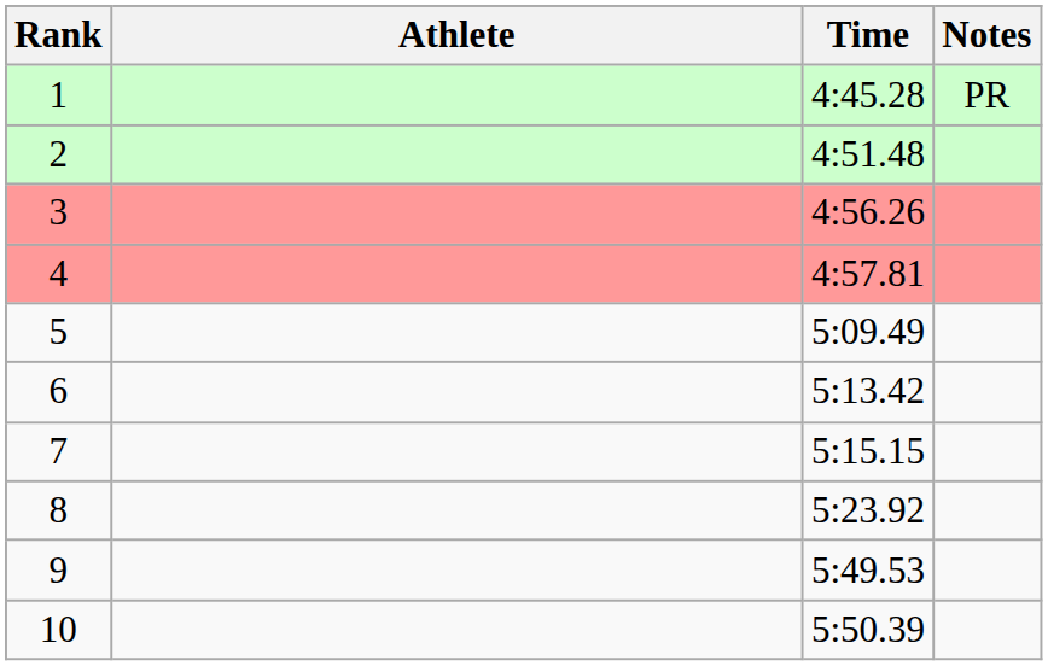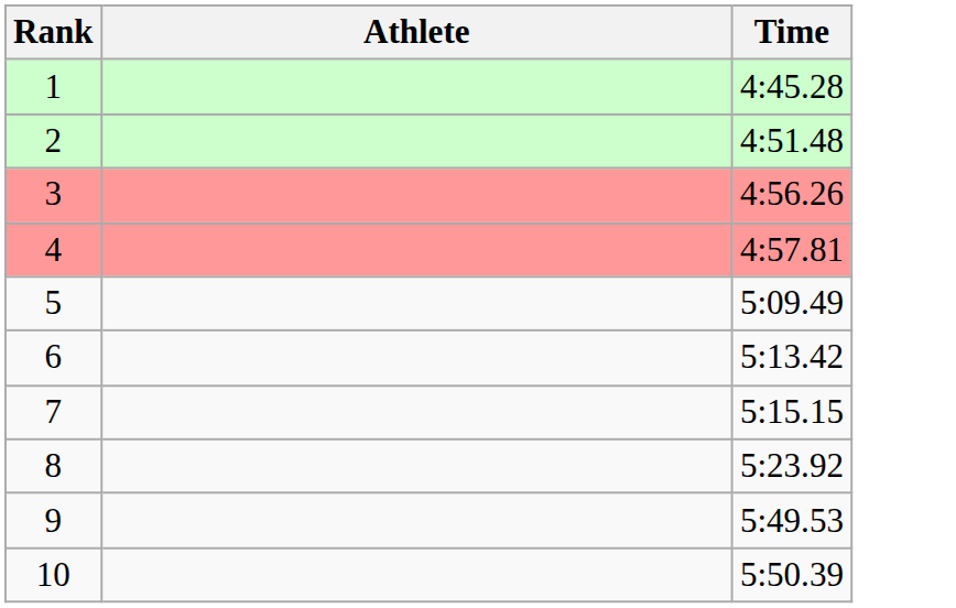- column: Notes | PR
